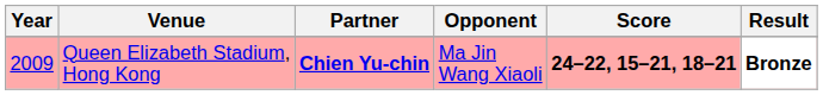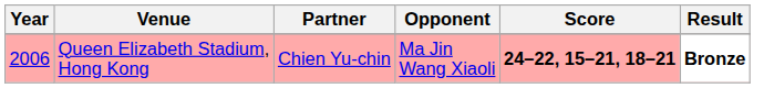Queen Elizabeth Stadium, Hong Kong | Year: 2009 -> 2006
Queen Elizabeth Stadium, Hong Kong | Partner: bold -> normal
